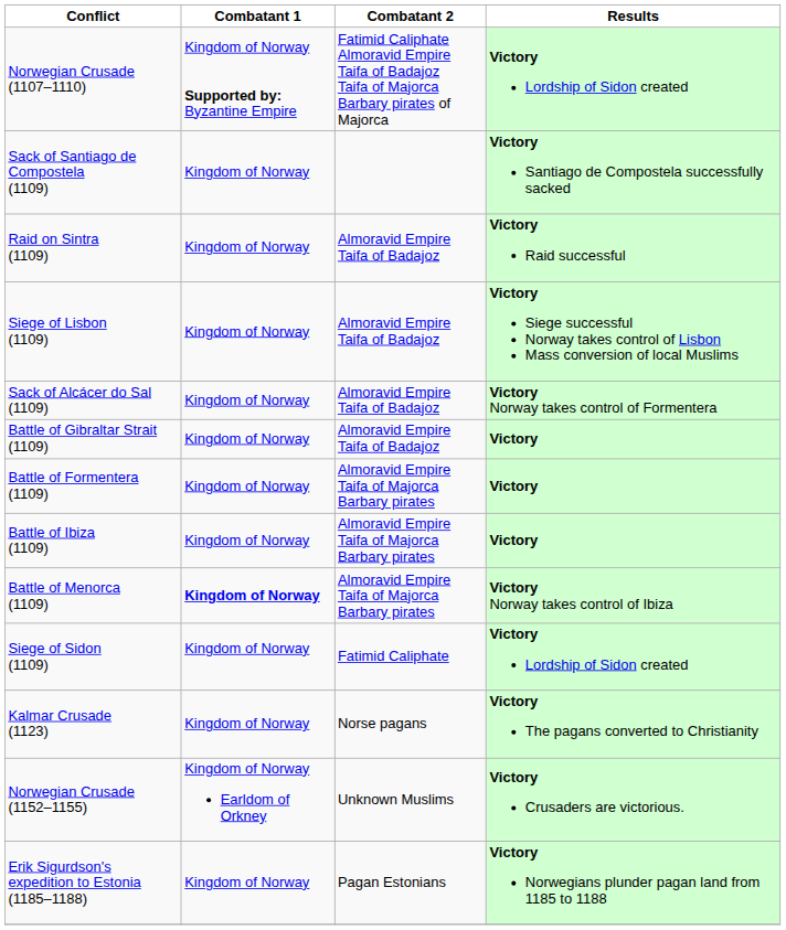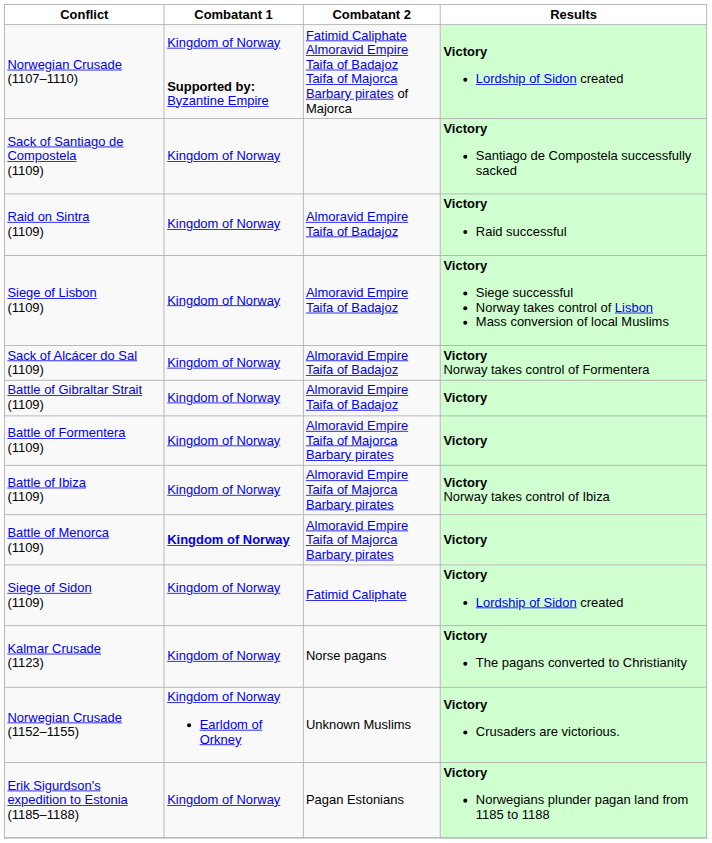Battle of Ibiza (1109) | Results: Victory -> Victory Norway takes control of Ibiza
Battle of Menorca (1109) | Results: Victory Norway takes control of Ibiza -> Victory
